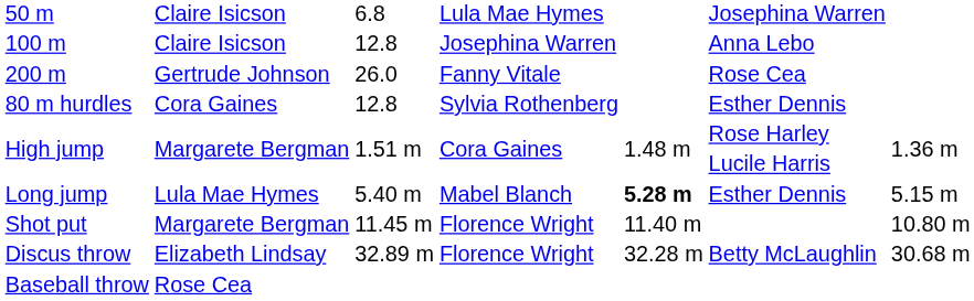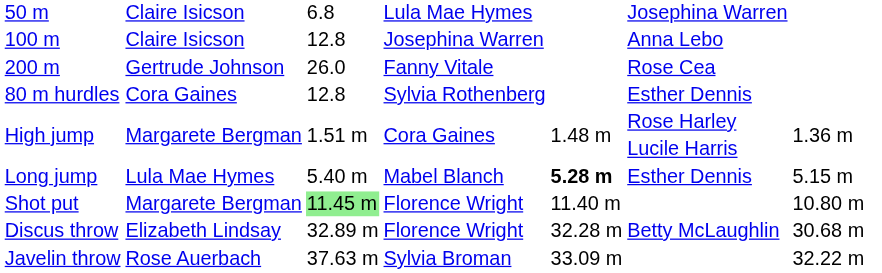Shot put | column 3: no background -> lightgreen background
+ row: Javelin throw | Rose Auerbach | 37.63 m | Sylvia Broman | 33.09 m | 32.22 m
- row: Baseball throw | Rose Cea
